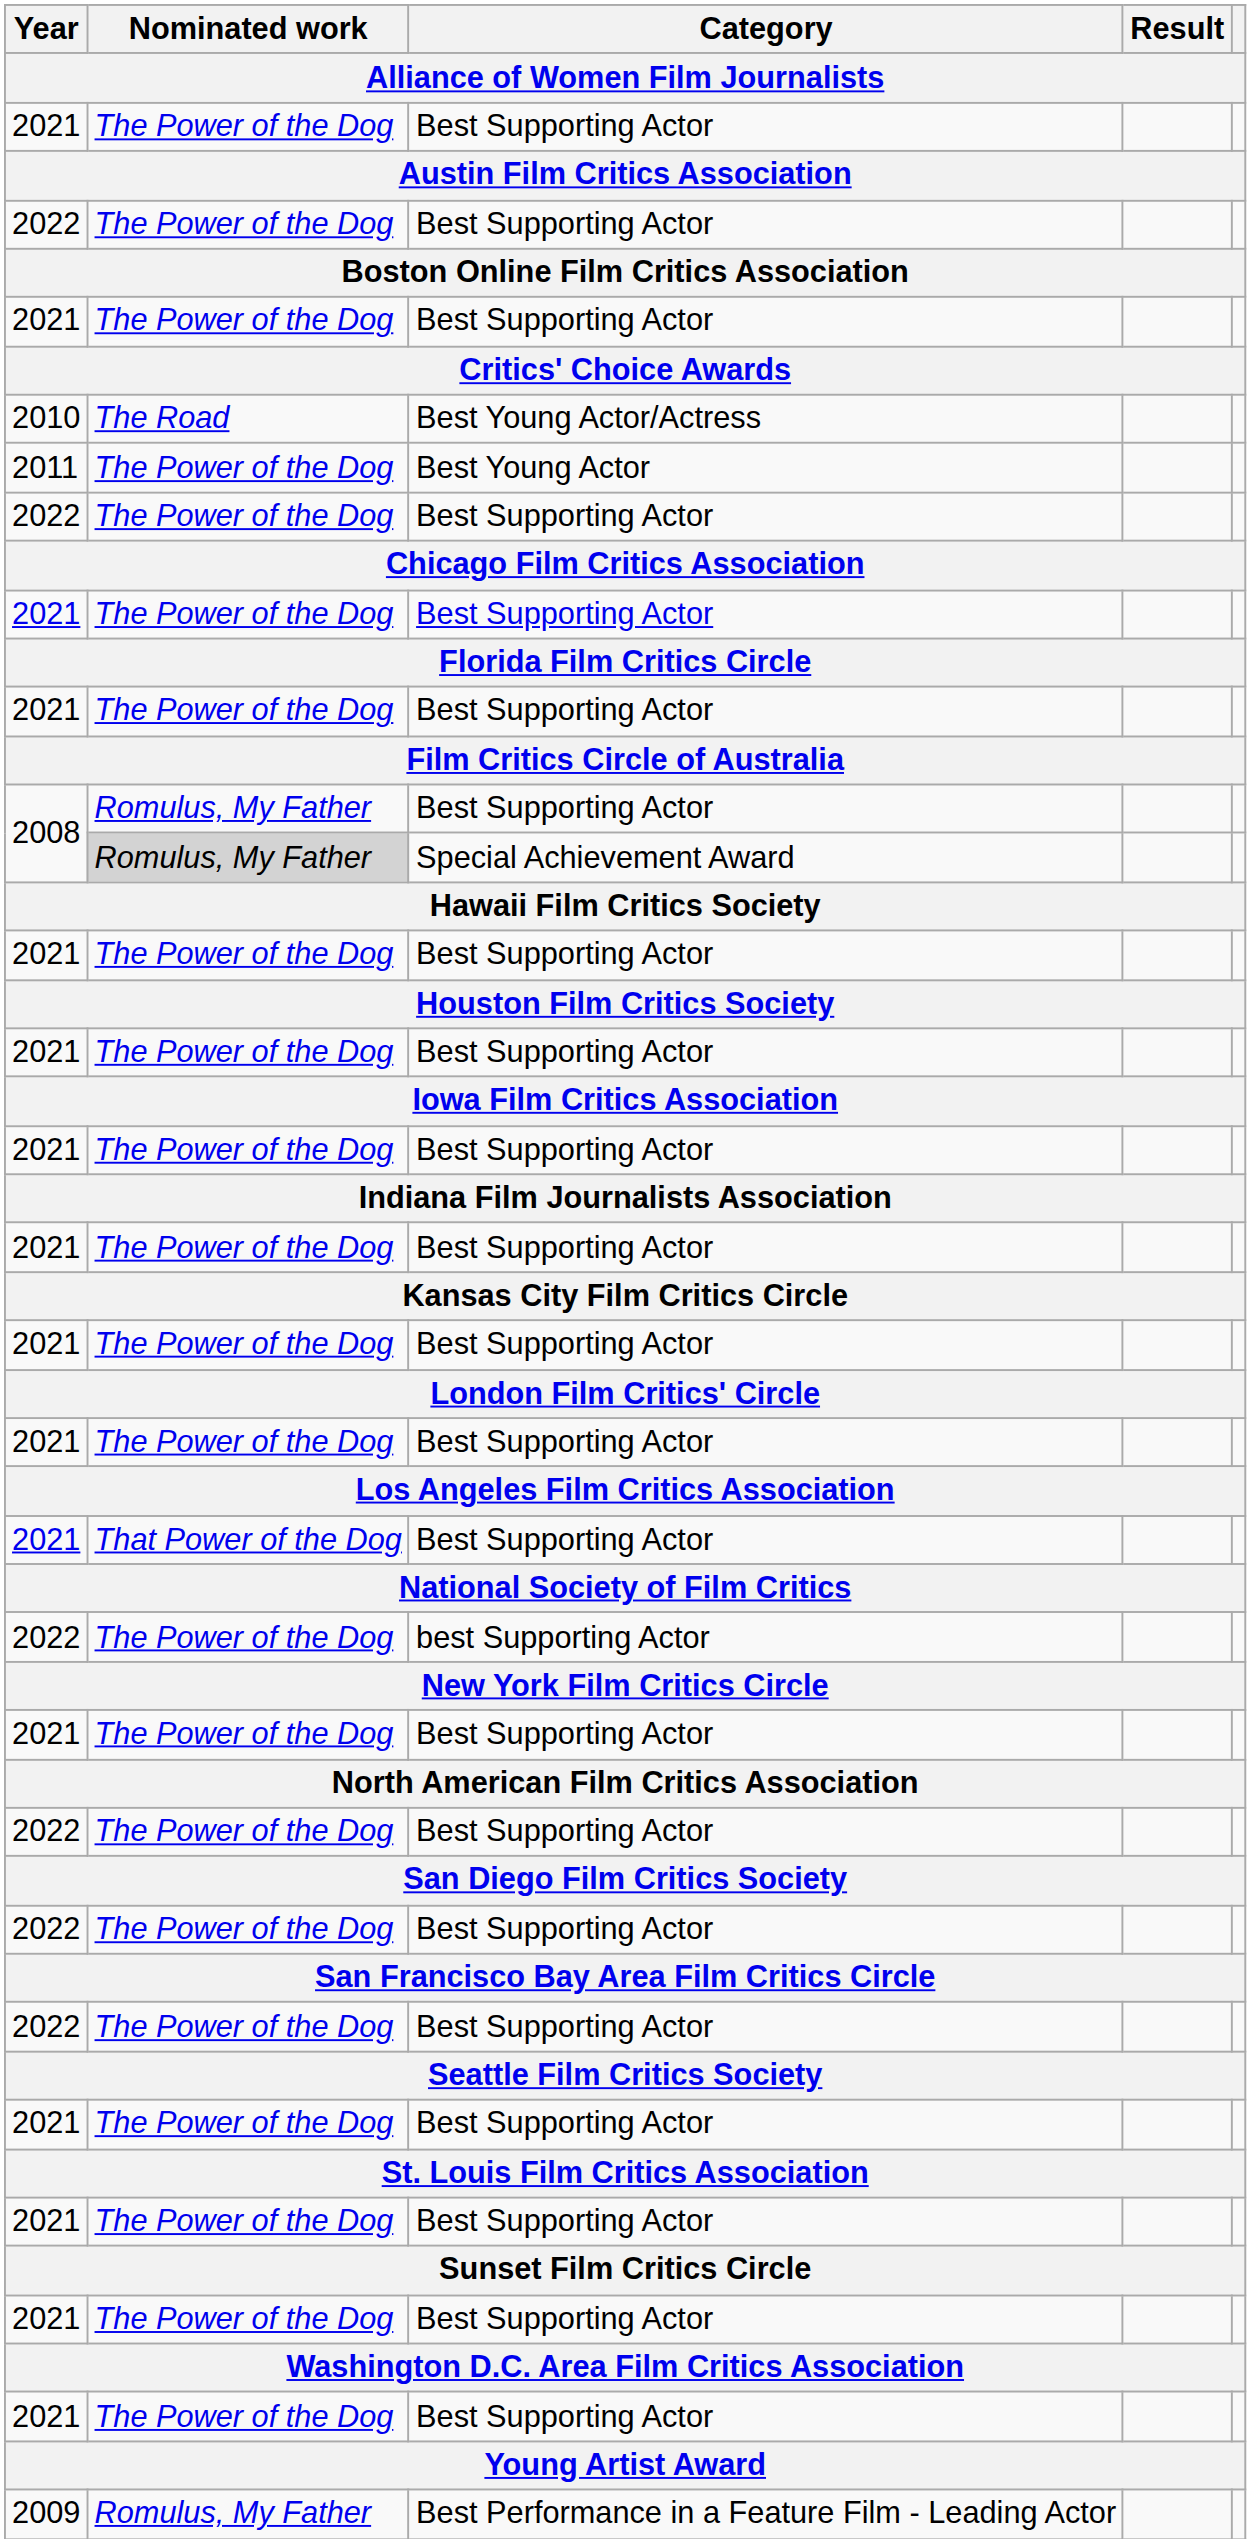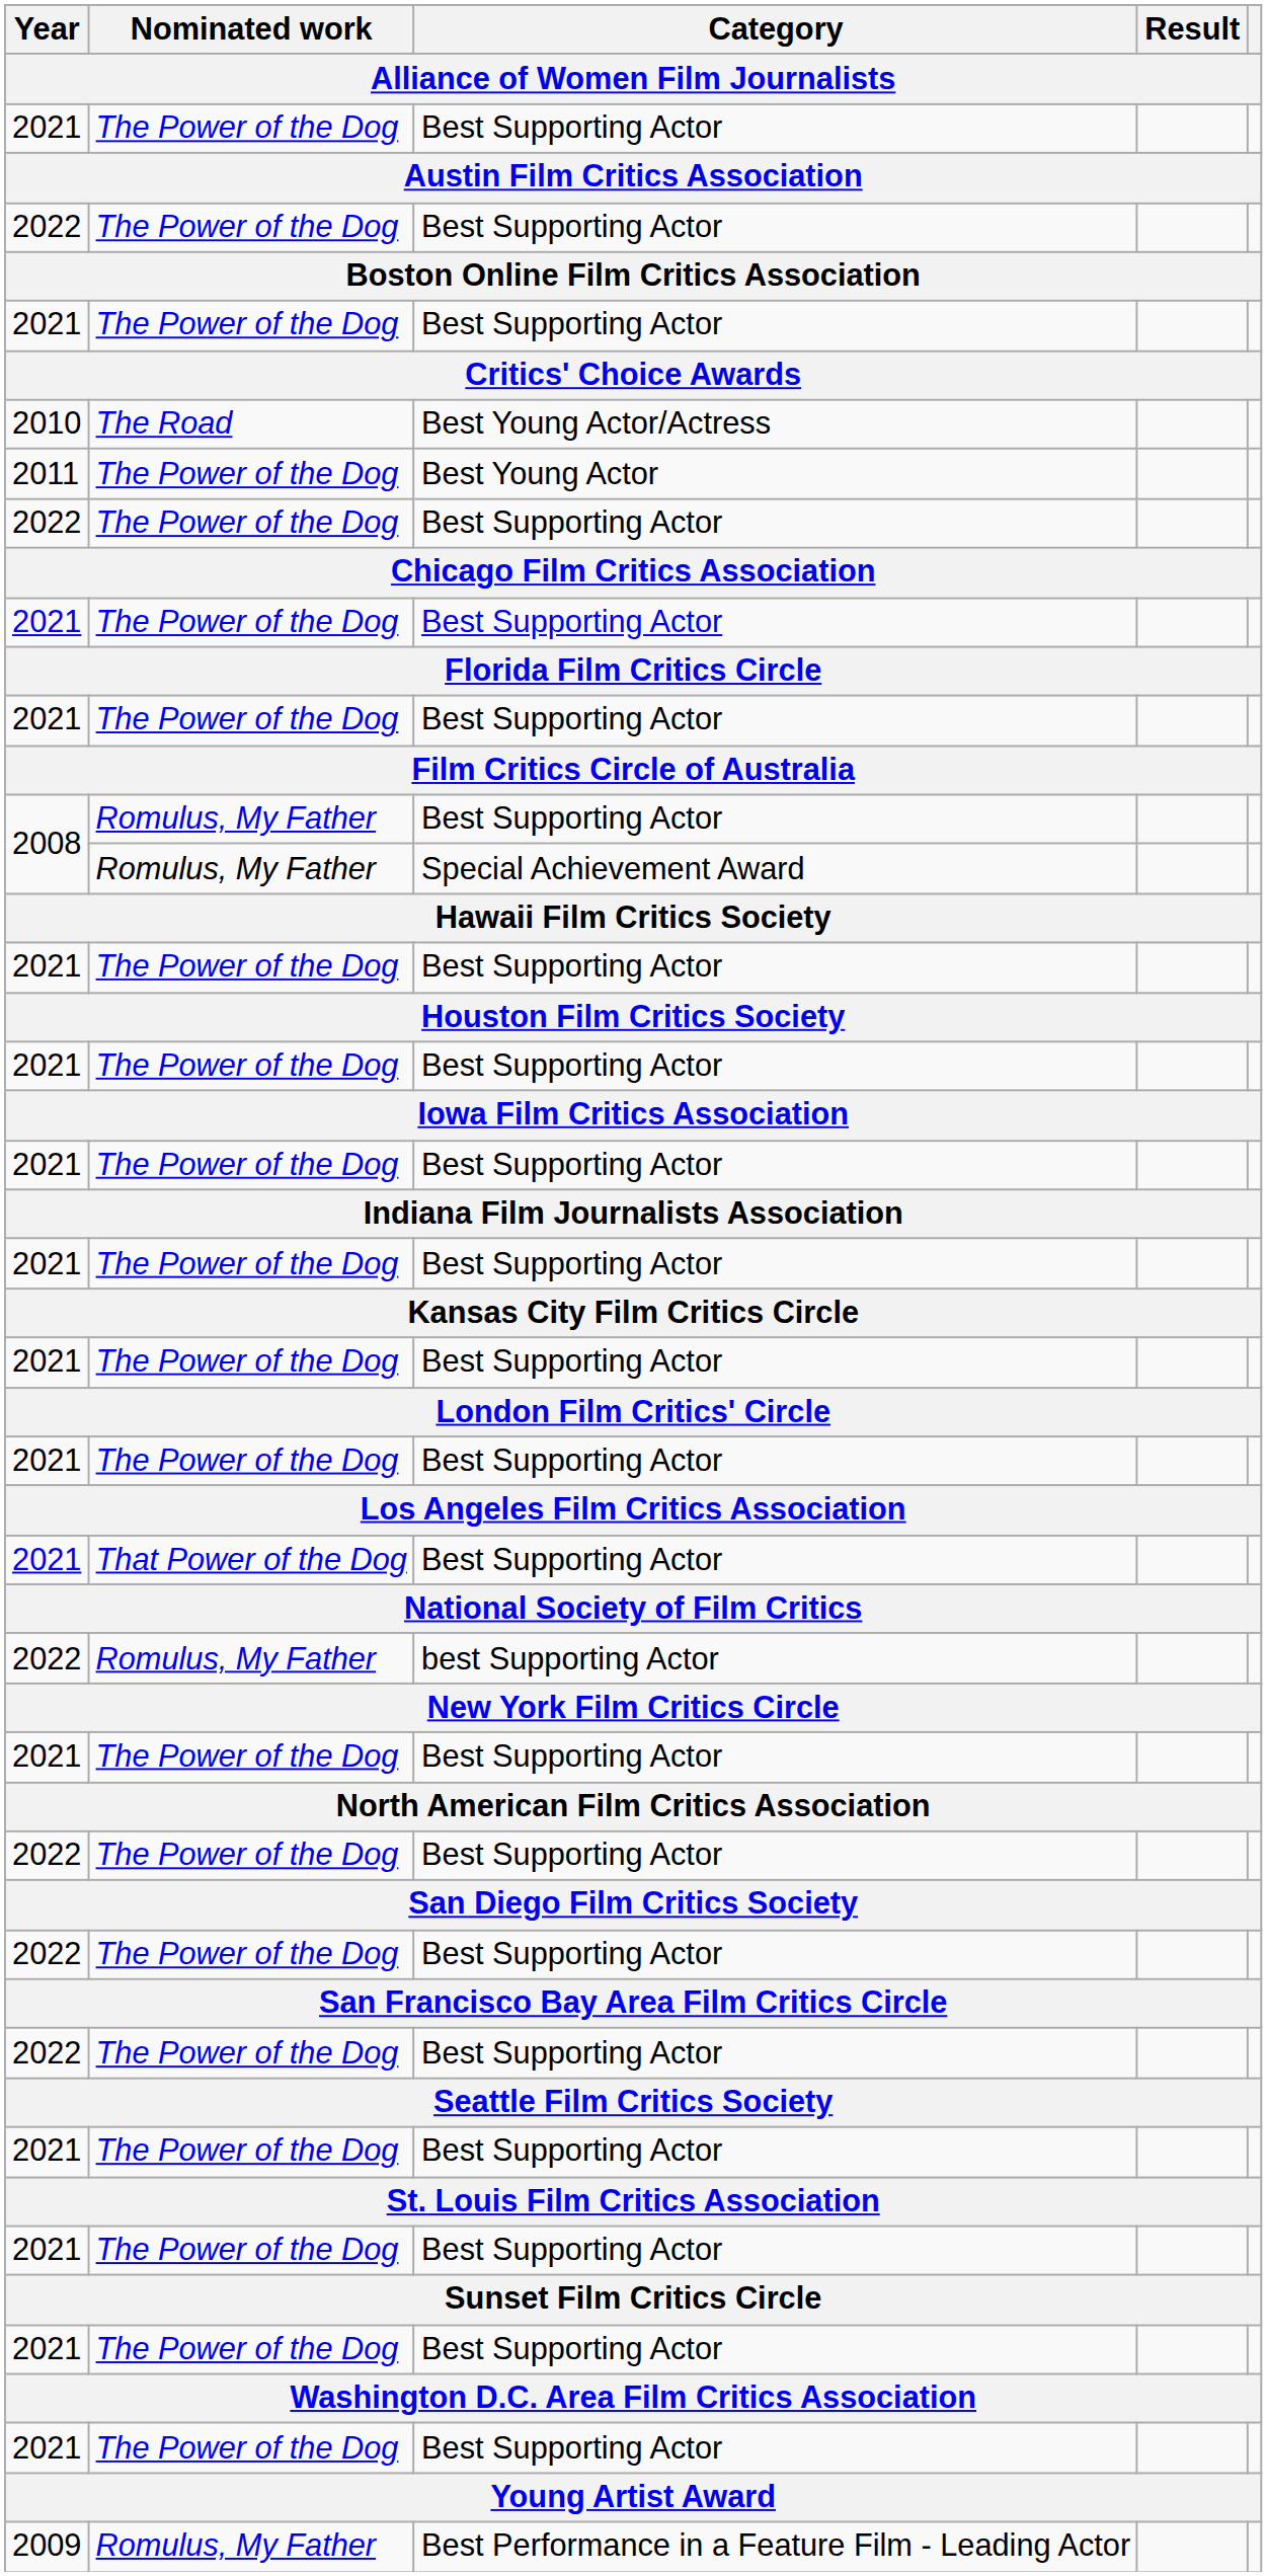2008 / Special Achievement Award | Nominated work: lightgrey background -> no background
2022 / best Supporting Actor | Nominated work: The Power of the Dog -> Romulus, My Father
